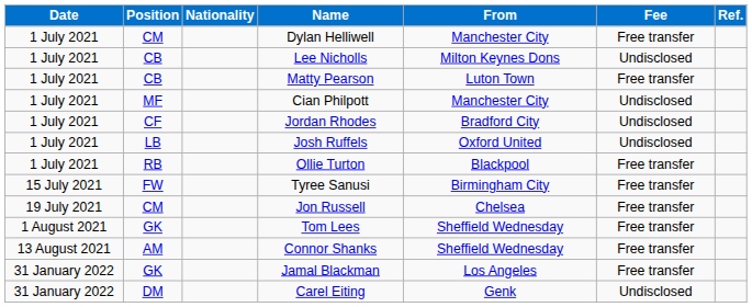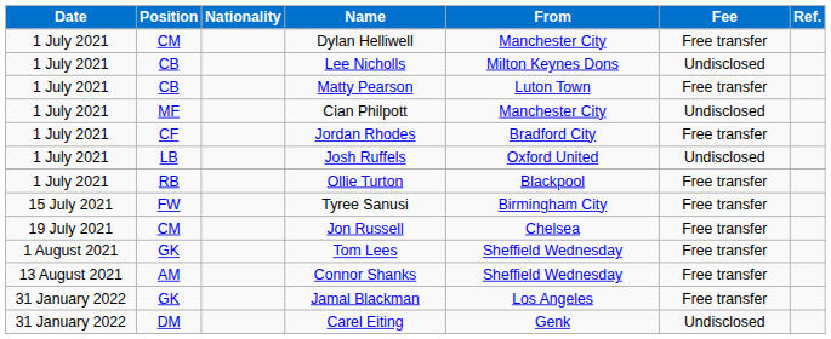Jordan Rhodes | Fee: Undisclosed -> Free transfer
